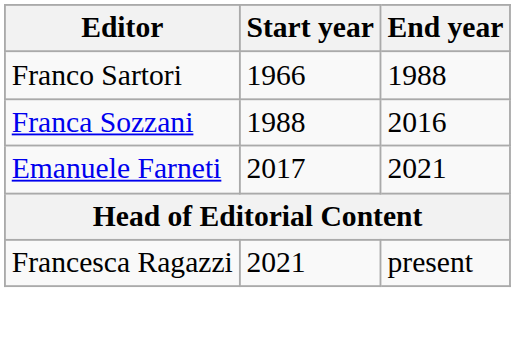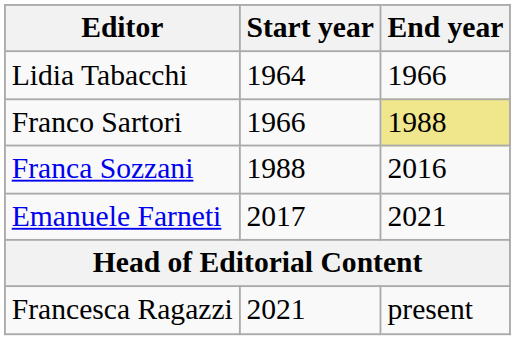+ row: Lidia Tabacchi | 1964 | 1966
Franco Sartori | End year: no background -> khaki background
